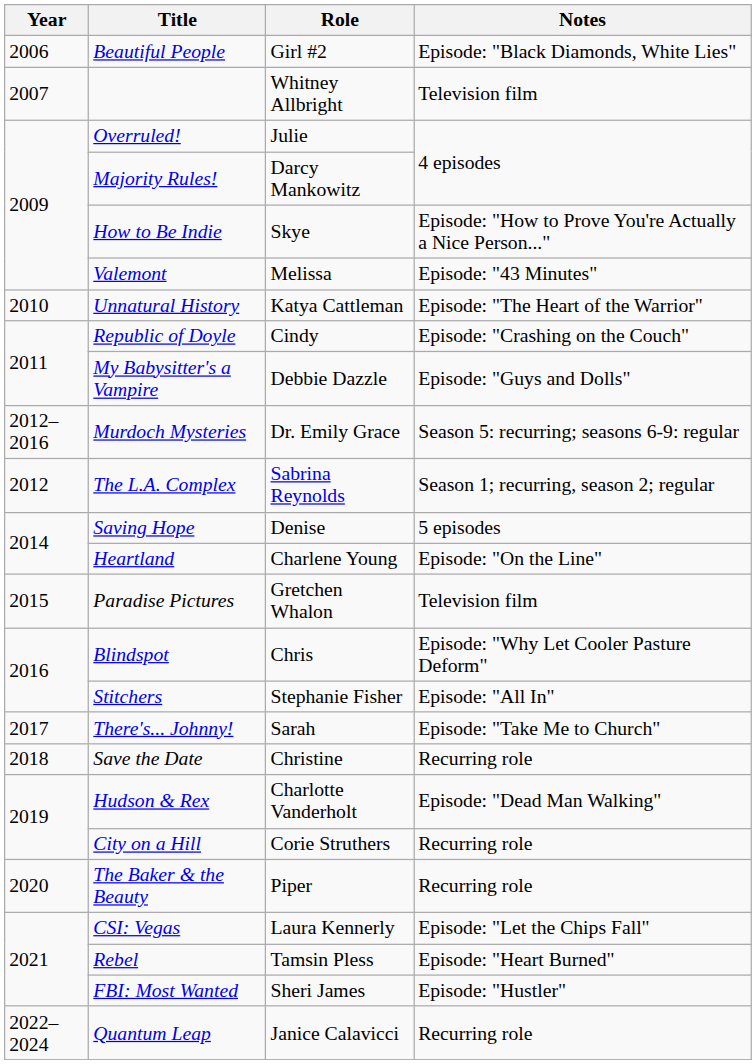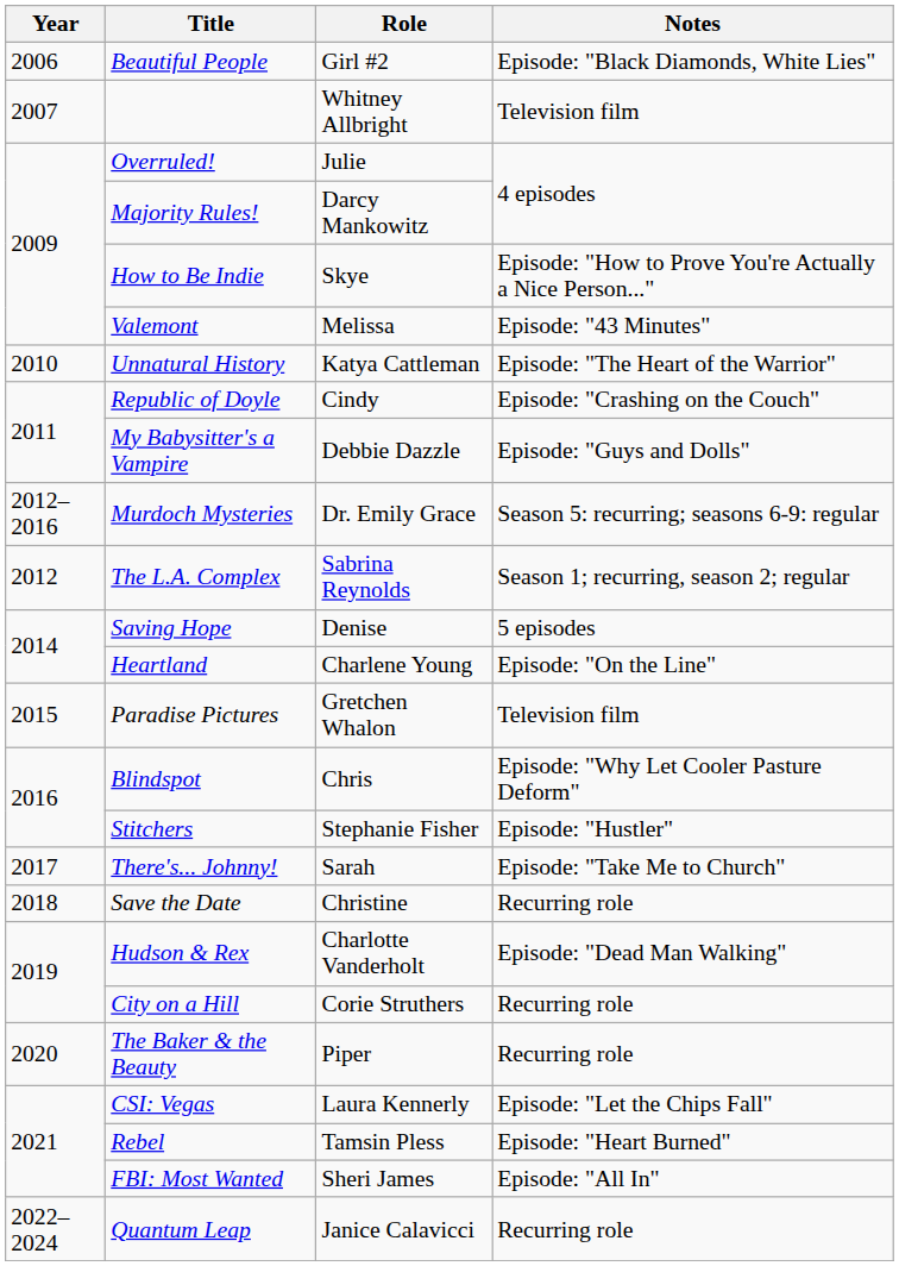Stitchers | Notes: Episode: "All In" -> Episode: "Hustler"
FBI: Most Wanted | Notes: Episode: "Hustler" -> Episode: "All In"
